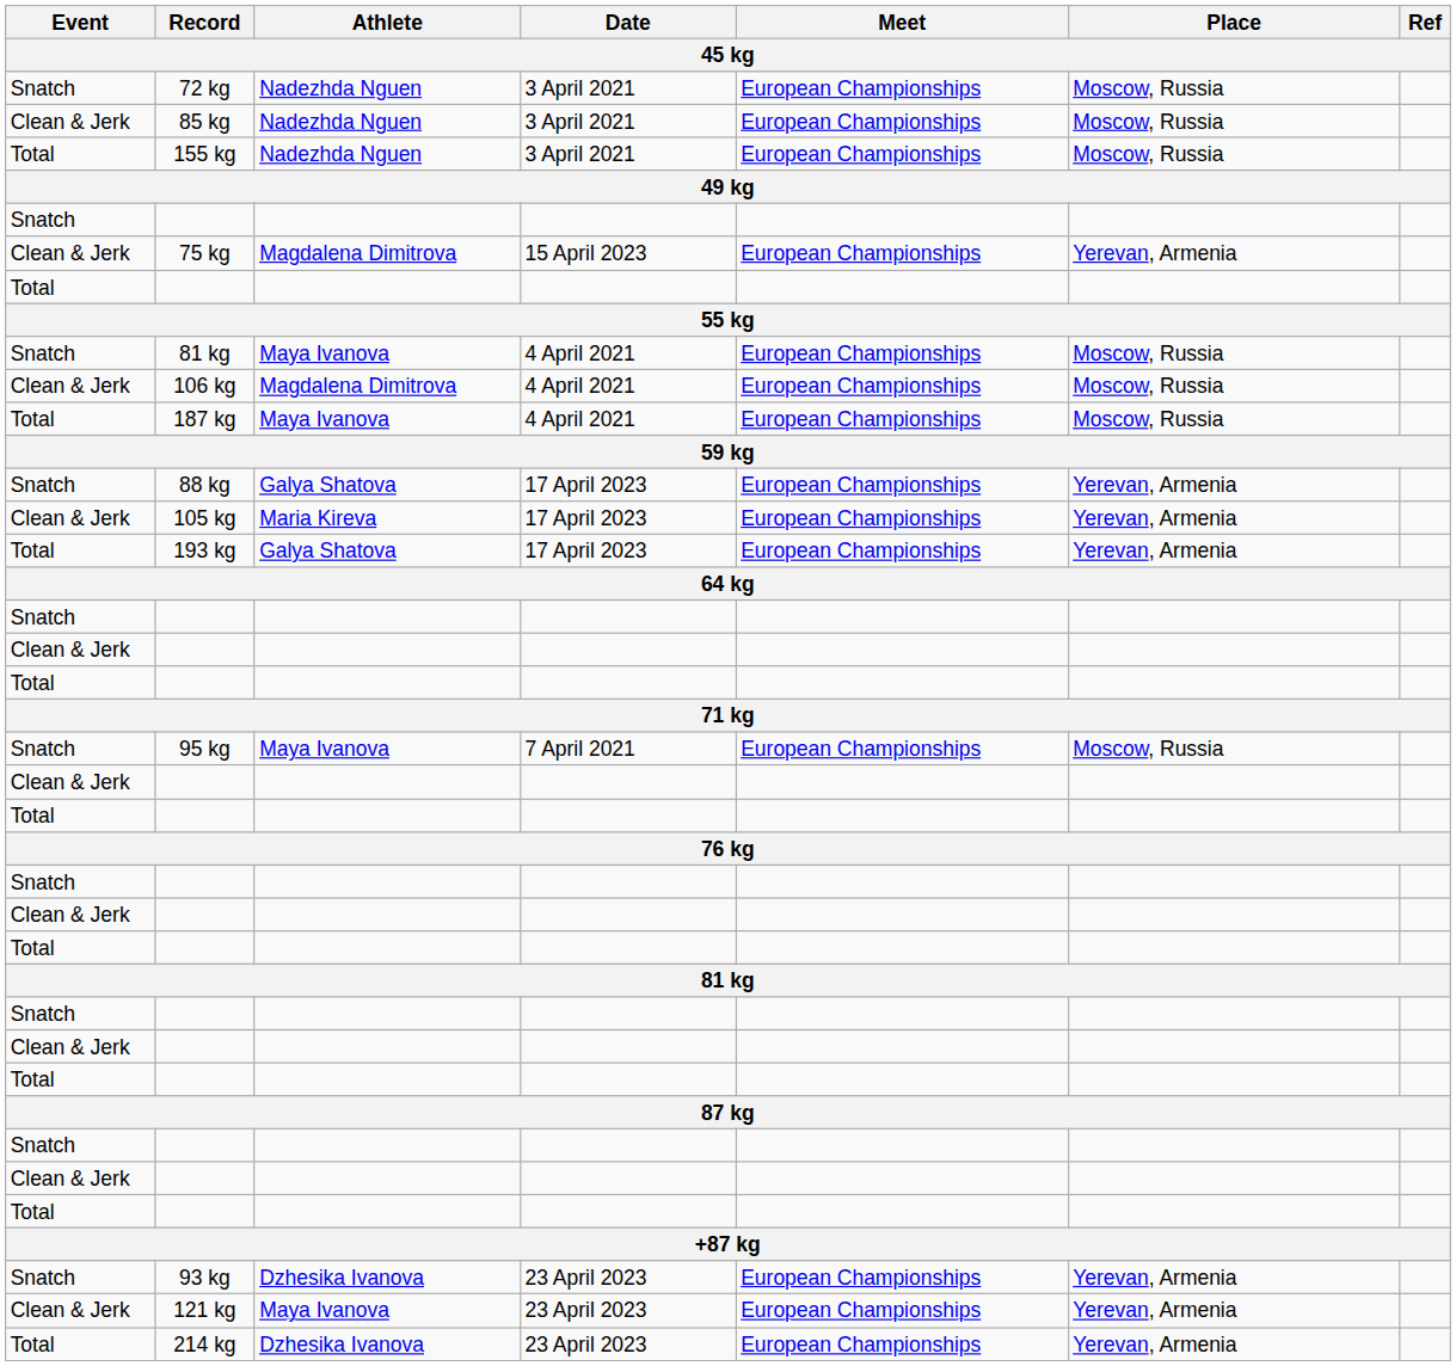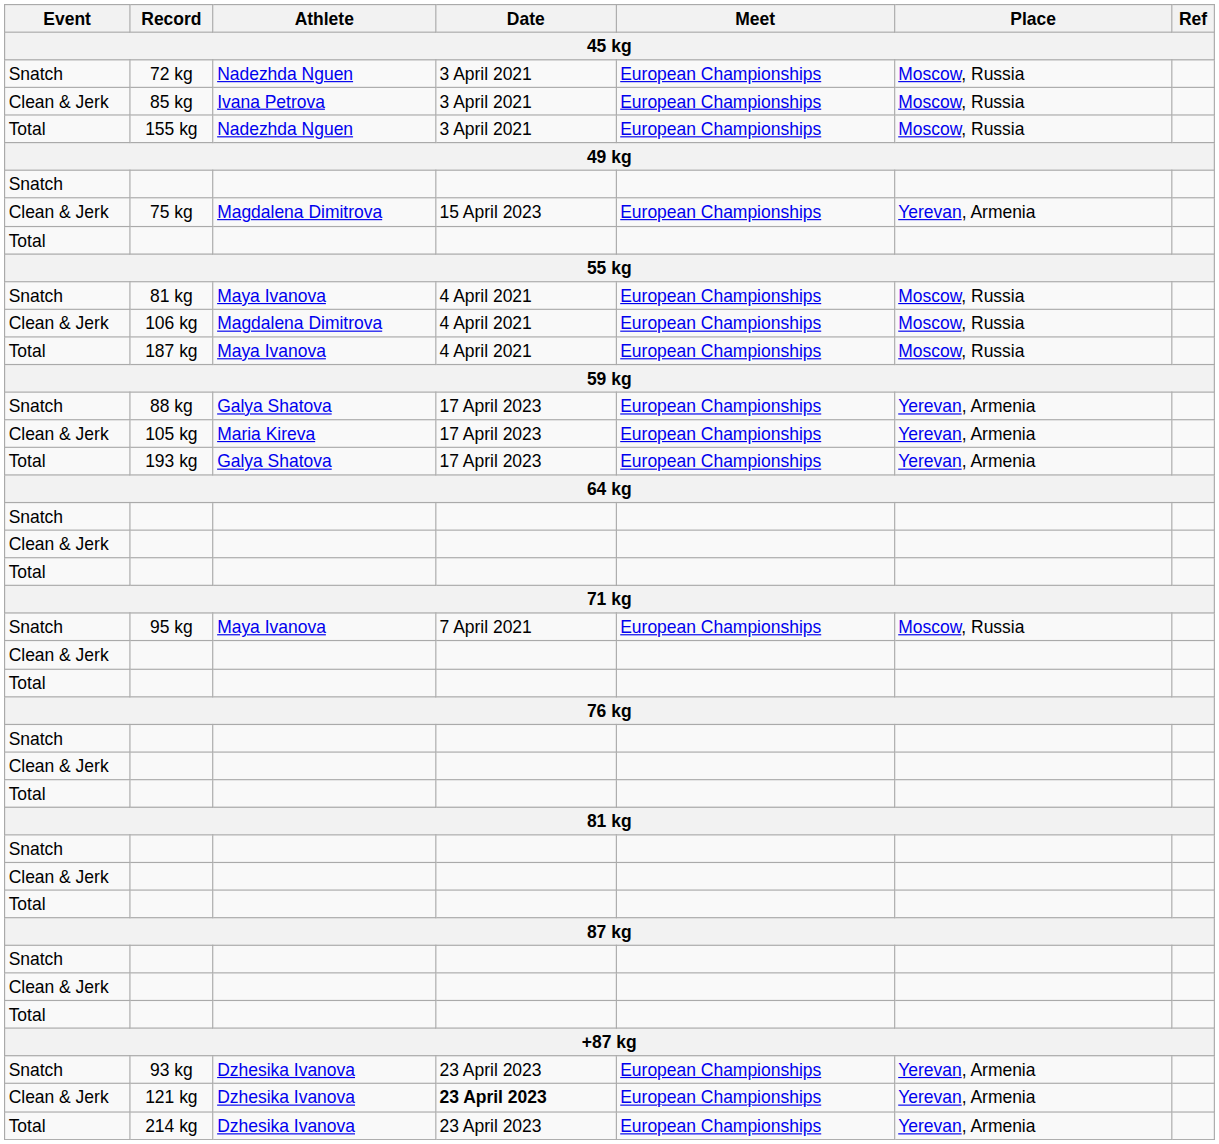85 kg | Athlete: Nadezhda Nguen -> Ivana Petrova
121 kg | Athlete: Maya Ivanova -> Dzhesika Ivanova
121 kg | Date: normal -> bold
